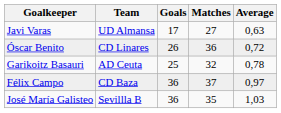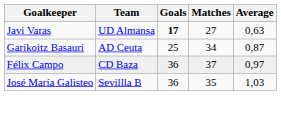Javi Varas | Goals: normal -> bold
- row: Óscar Benito | CD Linares | 26 | 36 | 0,72
Garikoitz Basauri | Matches: 32 -> 34
Garikoitz Basauri | Average: 0,78 -> 0,87
